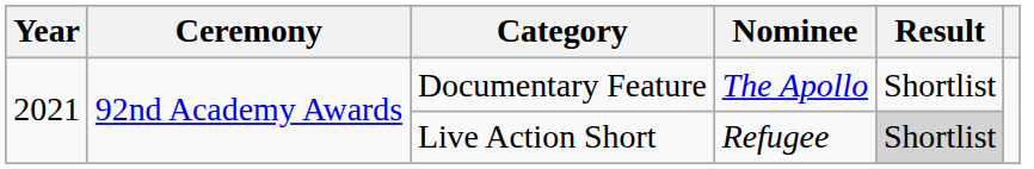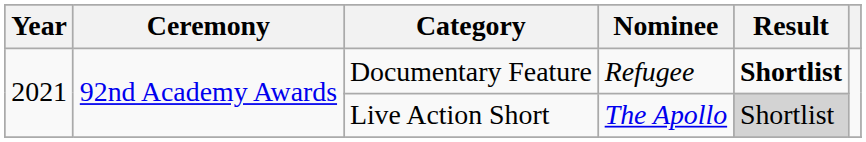Documentary Feature | Nominee: The Apollo -> Refugee
Documentary Feature | Result: normal -> bold
Live Action Short | Nominee: Refugee -> The Apollo
